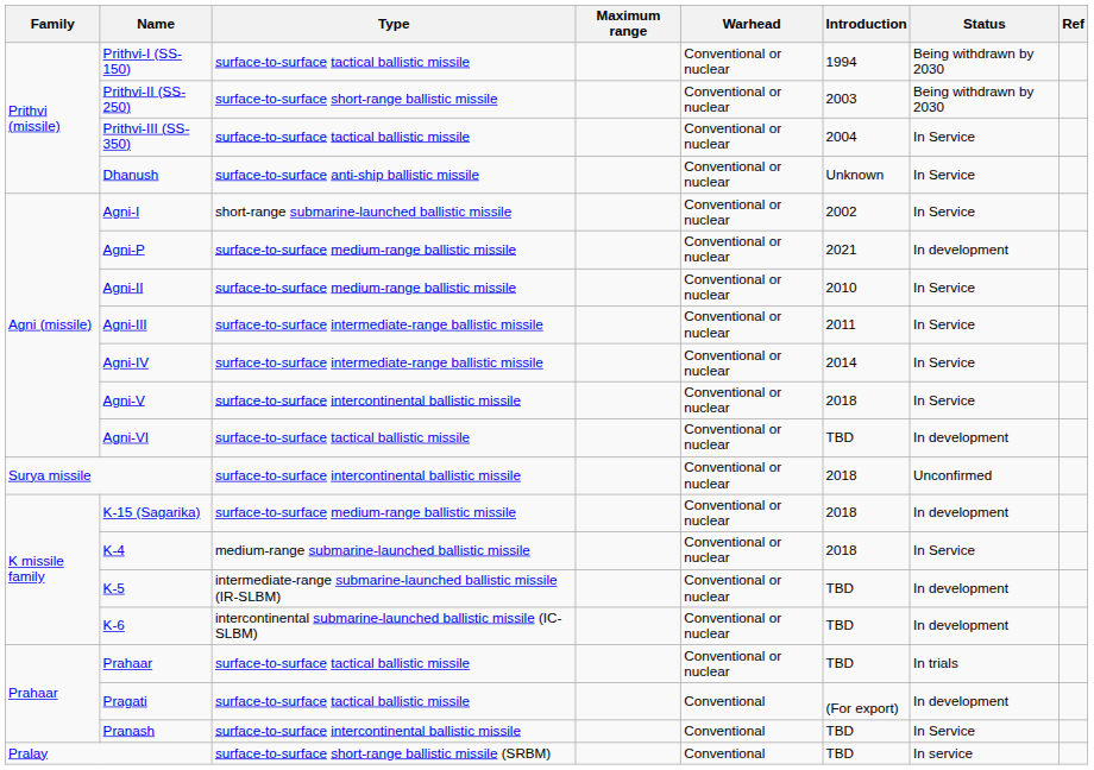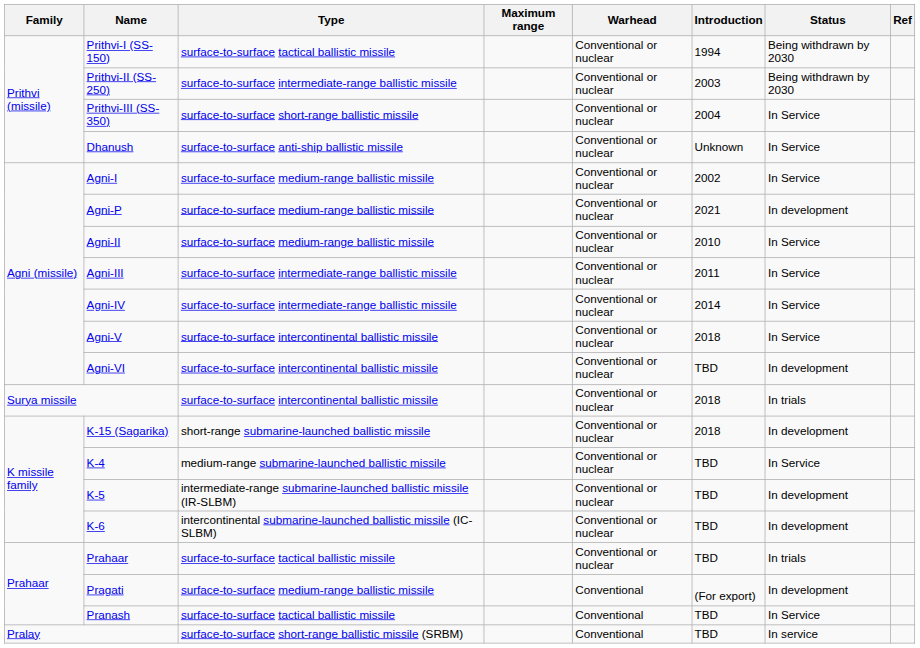Prithvi-II (SS-250) | Type: surface-to-surface short-range ballistic missile -> surface-to-surface intermediate-range ballistic missile
Prithvi-III (SS-350) | Type: surface-to-surface tactical ballistic missile -> surface-to-surface short-range ballistic missile
Agni-I | Type: short-range submarine-launched ballistic missile -> surface-to-surface medium-range ballistic missile
Agni-VI | Type: surface-to-surface tactical ballistic missile -> surface-to-surface intercontinental ballistic missile
Surya missile | Status: Unconfirmed -> In trials
K-15 (Sagarika) | Type: surface-to-surface medium-range ballistic missile -> short-range submarine-launched ballistic missile
K-4 | Introduction: 2018 -> TBD
Pragati | Type: surface-to-surface tactical ballistic missile -> surface-to-surface medium-range ballistic missile
Pranash | Type: surface-to-surface intercontinental ballistic missile -> surface-to-surface tactical ballistic missile
